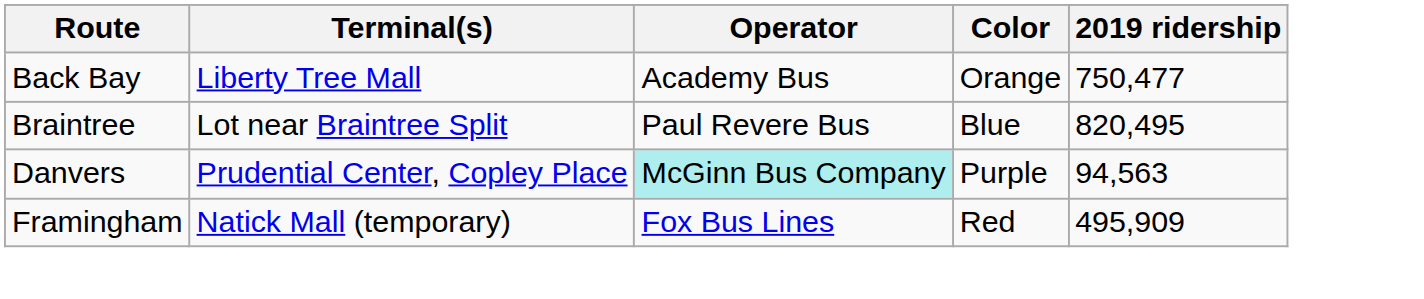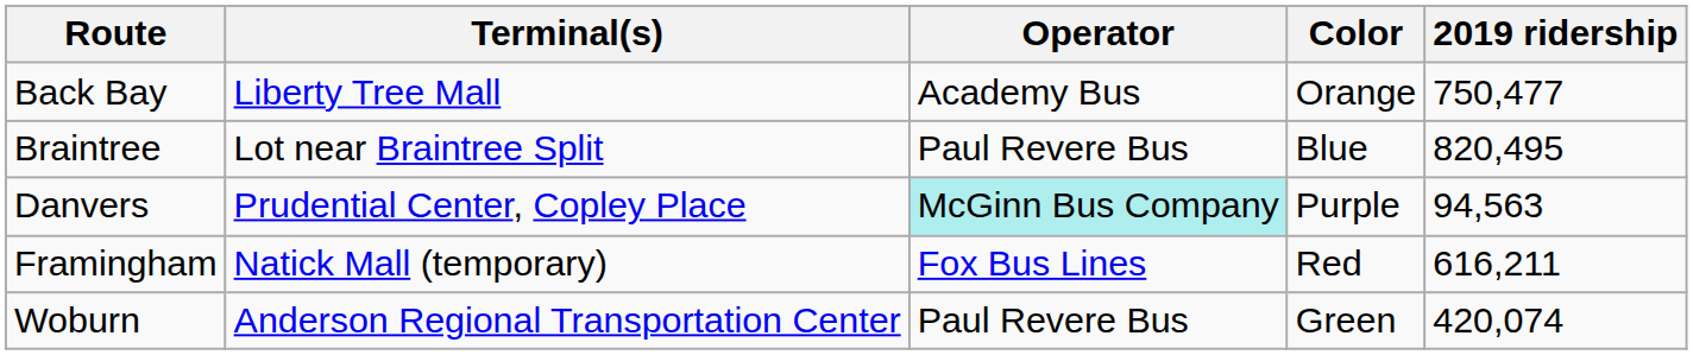Framingham | 2019 ridership: 495,909 -> 616,211
+ row: Woburn | Anderson Regional Transportation Center | Paul Revere Bus | Green | 420,074
